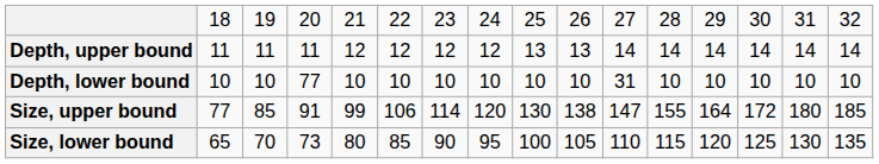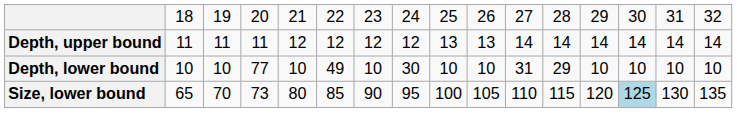Depth, lower bound | column 6: 10 -> 49
Depth, lower bound | column 8: 10 -> 30
Depth, lower bound | column 12: 10 -> 29
- row: Size, upper bound | 77 | 85 | 91 | 99 | 106 | 114 | 120 | 130 | 138 | 147 | 155 | 164 | 172 | 180 | 185
Size, lower bound | column 14: no background -> lightblue background
